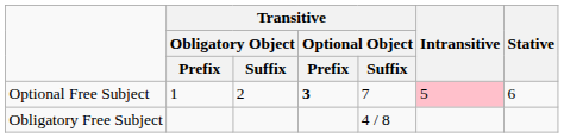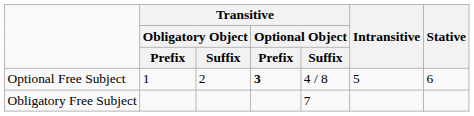Optional Free Subject | Transitive / Optional Object / Suffix: 7 -> 4 / 8
Optional Free Subject | Intransitive: pink background -> no background
Obligatory Free Subject | Transitive / Optional Object / Suffix: 4 / 8 -> 7
